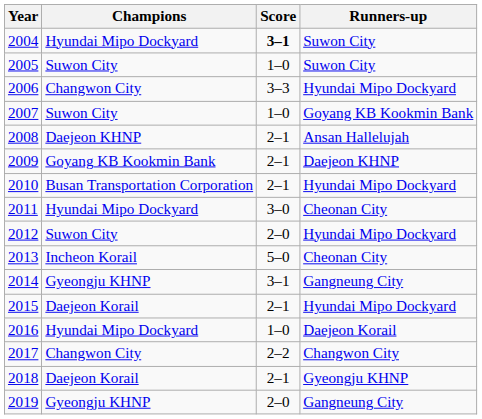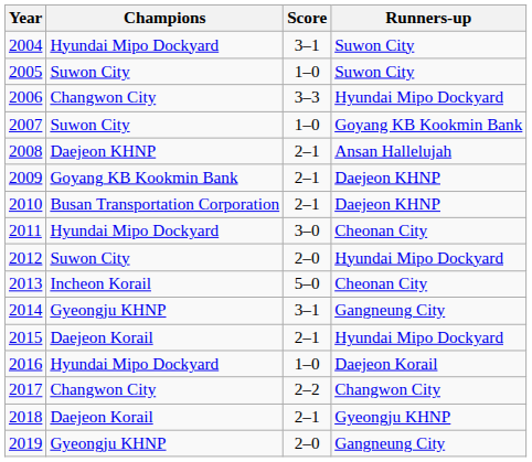2004 | Score: bold -> normal
2010 | Runners-up: Hyundai Mipo Dockyard -> Daejeon KHNP
